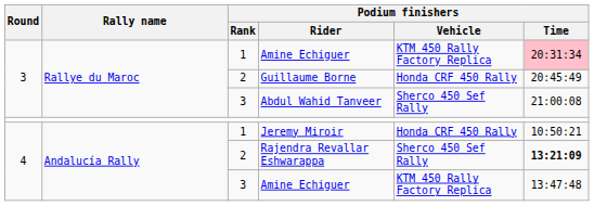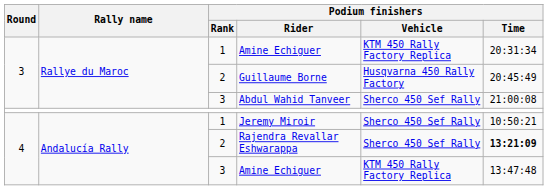1 / Amine Echiguer | Podium finishers / Time: pink background -> no background
Guillaume Borne | Podium finishers / Vehicle: Honda CRF 450 Rally -> Husqvarna 450 Rally Factory
Jeremy Miroir | Podium finishers / Vehicle: Honda CRF 450 Rally -> Sherco 450 Sef Rally
